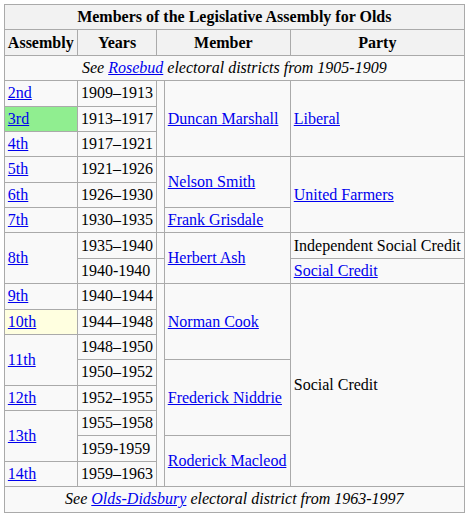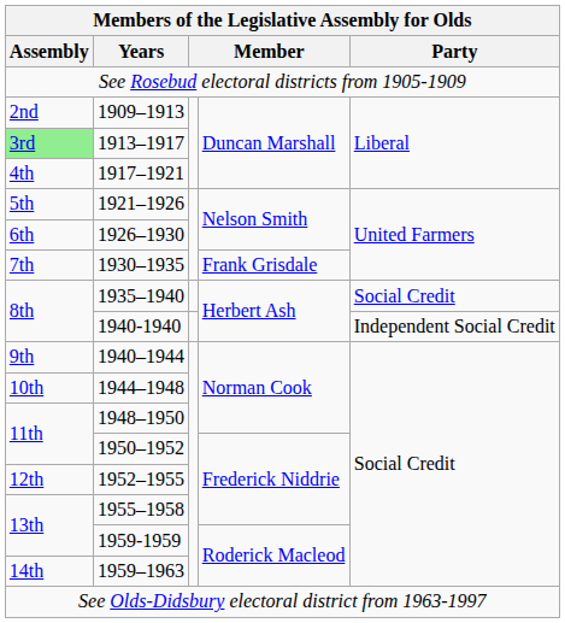1935–1940 | Party: Independent Social Credit -> Social Credit
1940-1940 | Party: Social Credit -> Independent Social Credit
1944–1948 | Assembly: lightyellow background -> no background
